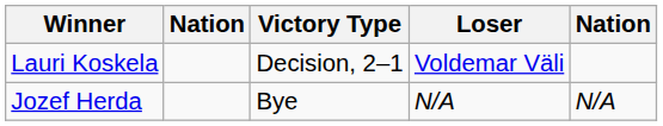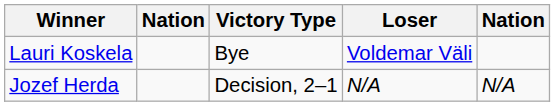Lauri Koskela | Victory Type: Decision, 2–1 -> Bye
Jozef Herda | Victory Type: Bye -> Decision, 2–1
